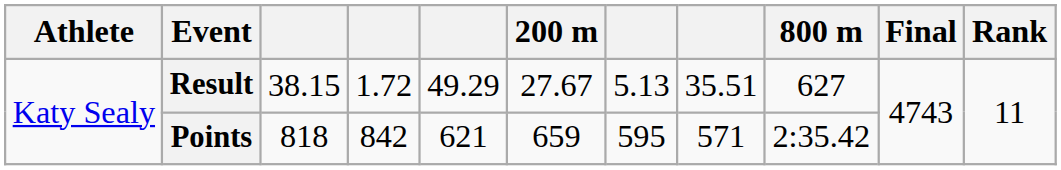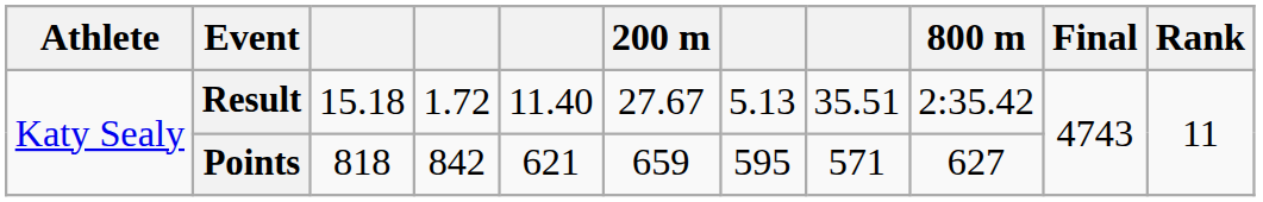Result | column 3: 38.15 -> 15.18
Result | column 5: 49.29 -> 11.40
Result | 800 m: 627 -> 2:35.42
Points | 800 m: 2:35.42 -> 627
